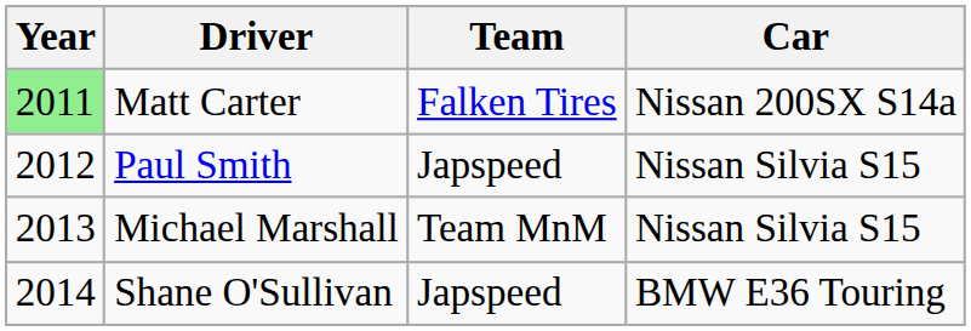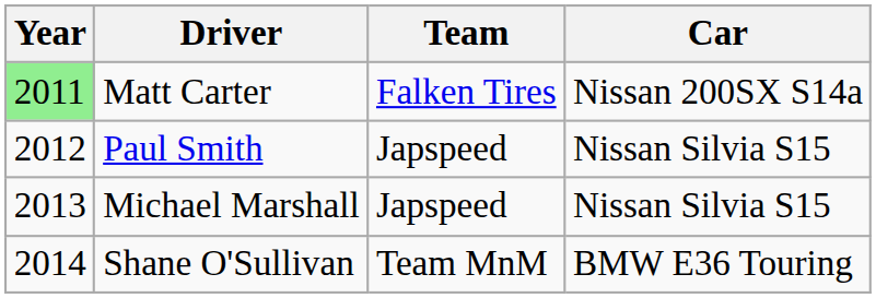Michael Marshall | Team: Team MnM -> Japspeed
Shane O'Sullivan | Team: Japspeed -> Team MnM
